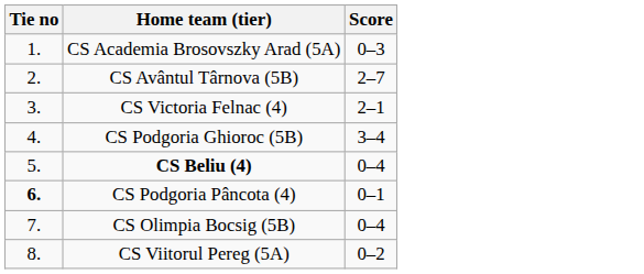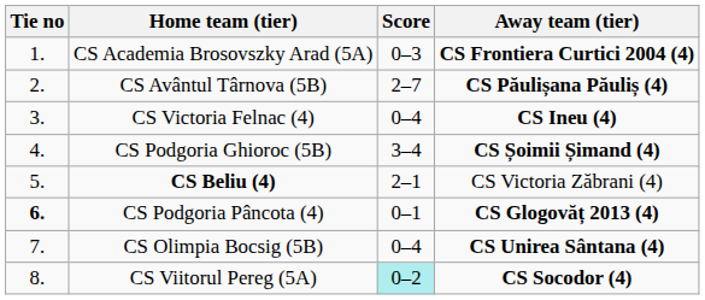+ column: Away team (tier) | CS Frontiera Curtici 2004 (4) | CS Păulișana Păuliș (4) | CS Ineu (4) | CS Șoimii Șimand (4) | CS Victoria Zăbrani (4) | CS Glogovăț 2013 (4) | CS Unirea Sântana (4) | CS Socodor (4)
CS Victoria Felnac (4) | Score: 2–1 -> 0–4
CS Beliu (4) | Score: 0–4 -> 2–1
CS Viitorul Pereg (5A) | Score: no background -> paleturquoise background
